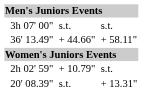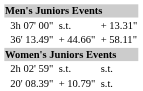3h 07' 00" | column 7: s.t. -> + 13.31"
2h 02' 59" | column 5: + 10.79" -> s.t.
20' 08.39" | column 5: s.t. -> + 10.79"
20' 08.39" | column 7: + 13.31" -> s.t.
